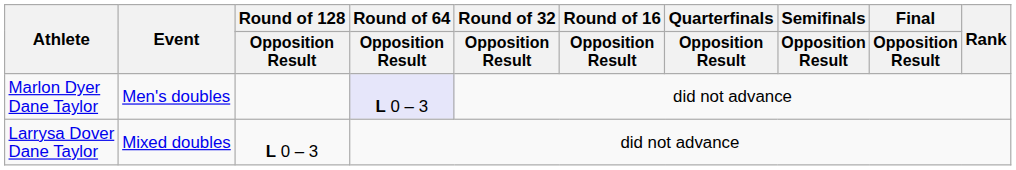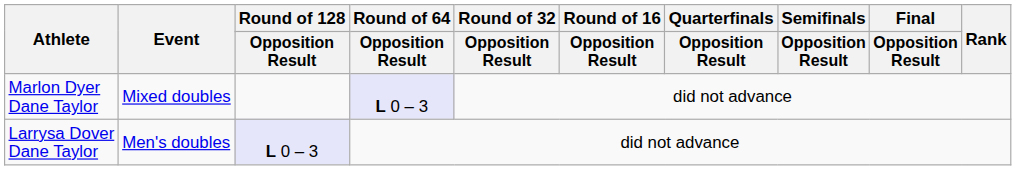Marlon Dyer Dane Taylor | Event: Men's doubles -> Mixed doubles
Larrysa Dover Dane Taylor | Event: Mixed doubles -> Men's doubles
Larrysa Dover Dane Taylor | Round of 128 / Opposition Result: no background -> lavender background
